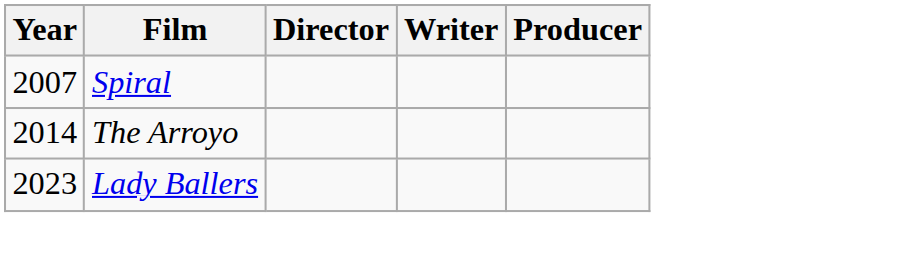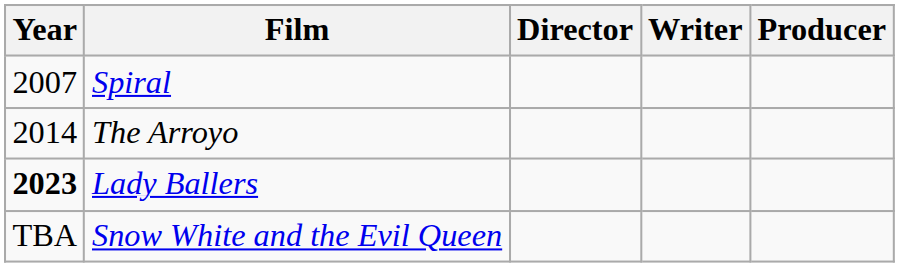Lady Ballers | Year: normal -> bold
+ row: TBA | Snow White and the Evil Queen
